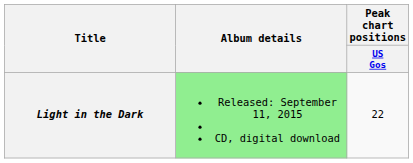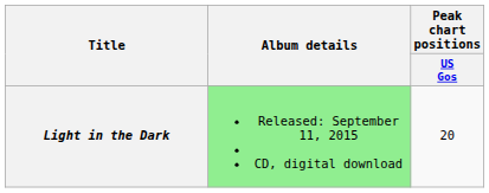Light in the Dark | Peak chart positions / US Gos: 22 -> 20
